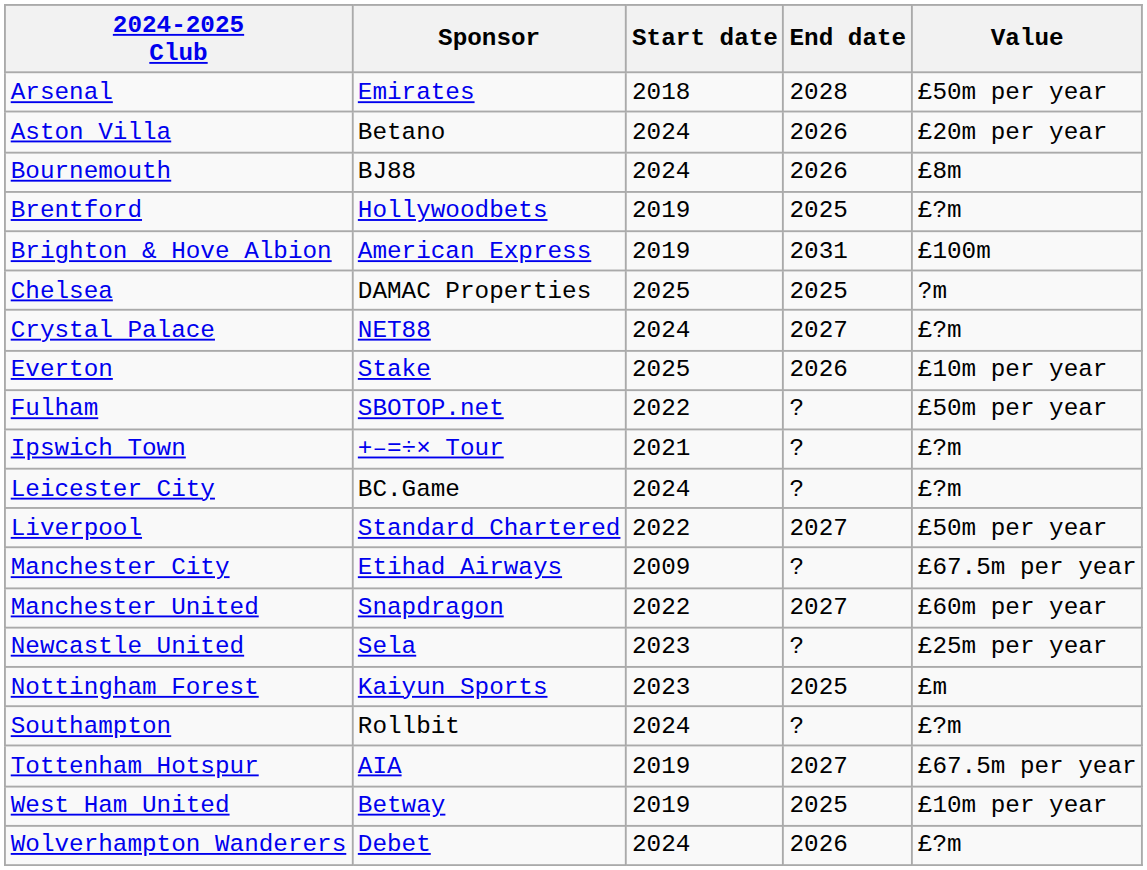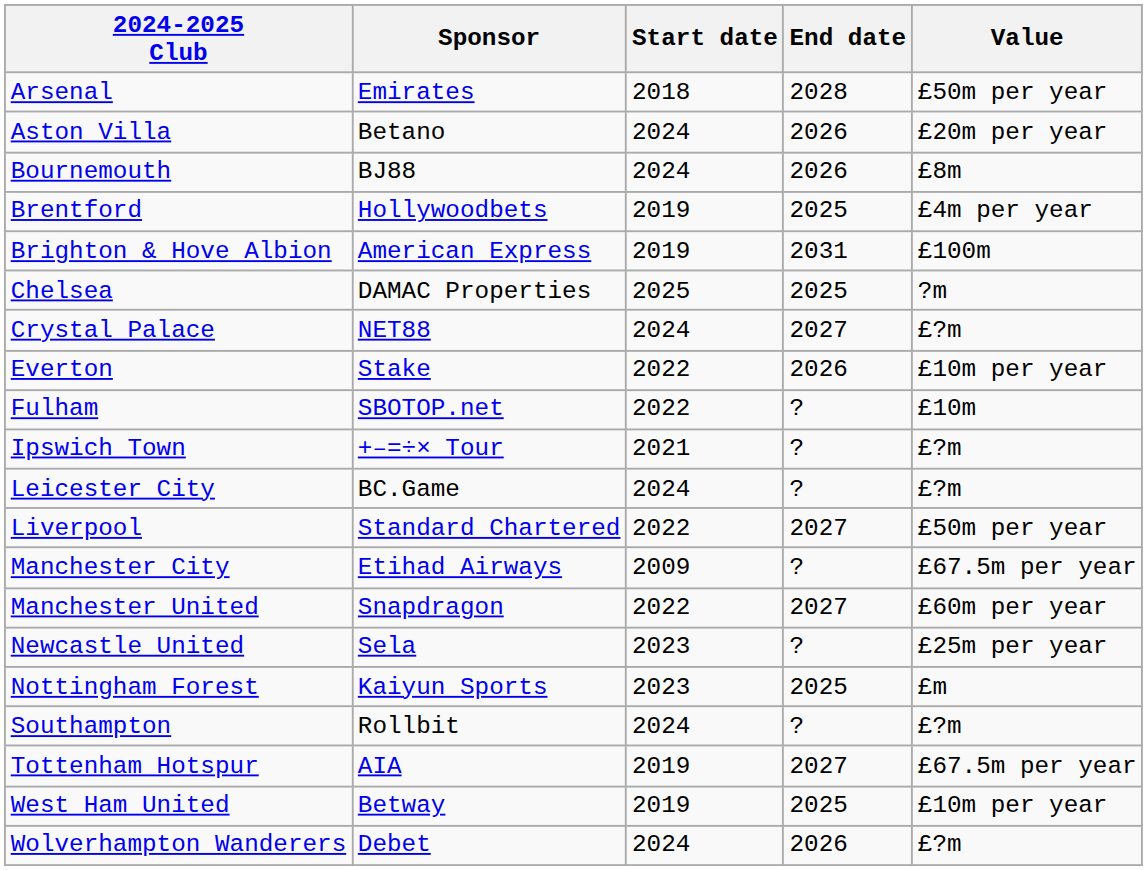Brentford | Value: £?m -> £4m per year
Everton | Start date: 2025 -> 2022
Fulham | Value: £50m per year -> £10m
